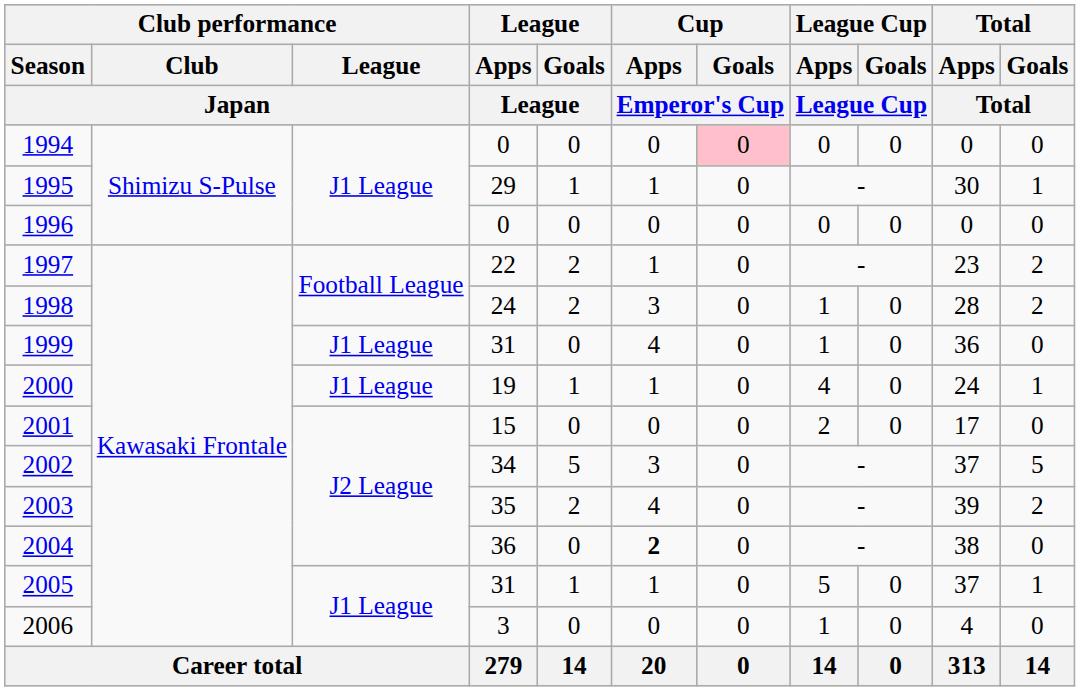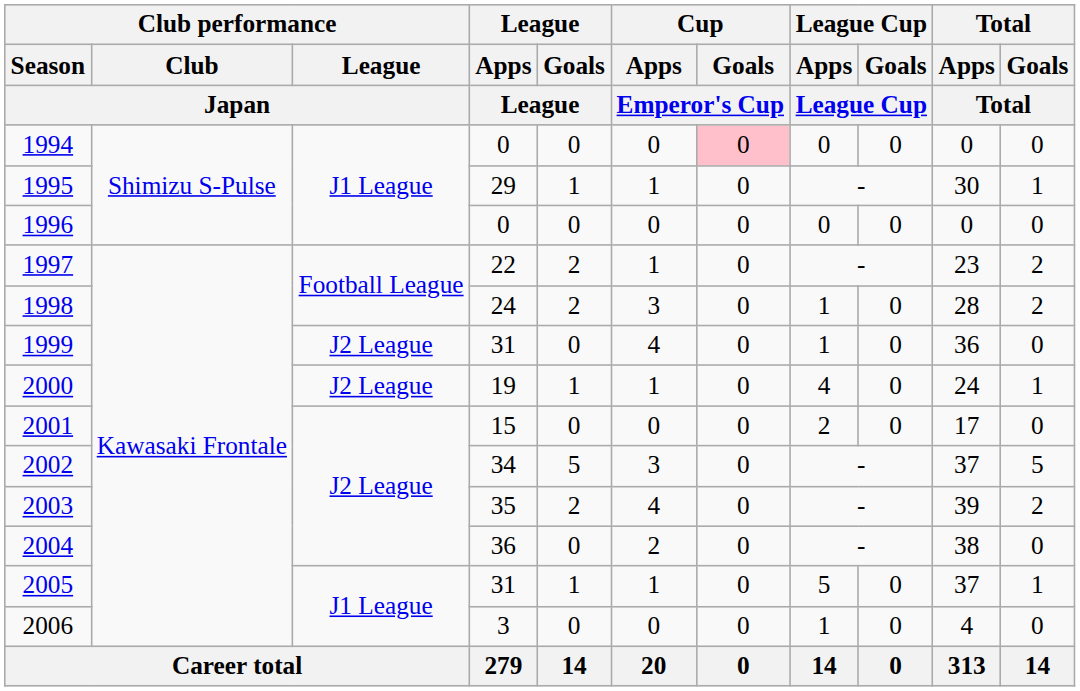1999 | Club performance / League / Japan: J1 League -> J2 League
2000 | Club performance / League / Japan: J1 League -> J2 League
2004 | Cup / Apps / Emperor's Cup: bold -> normal
